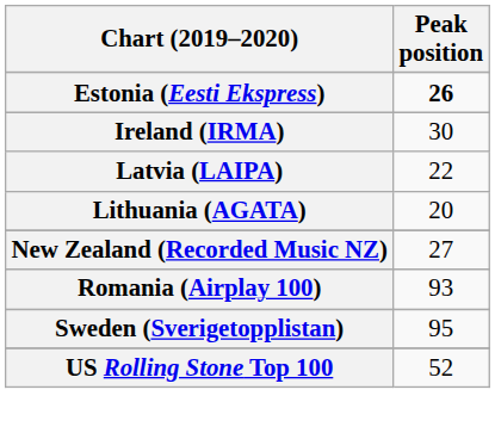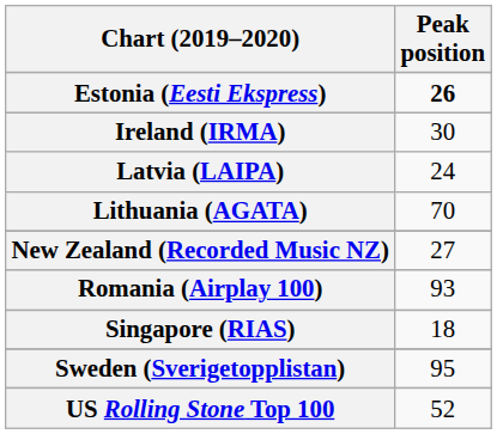Latvia (LAIPA) | Peak position: 22 -> 24
Lithuania (AGATA) | Peak position: 20 -> 70
+ row: Singapore (RIAS) | 18
